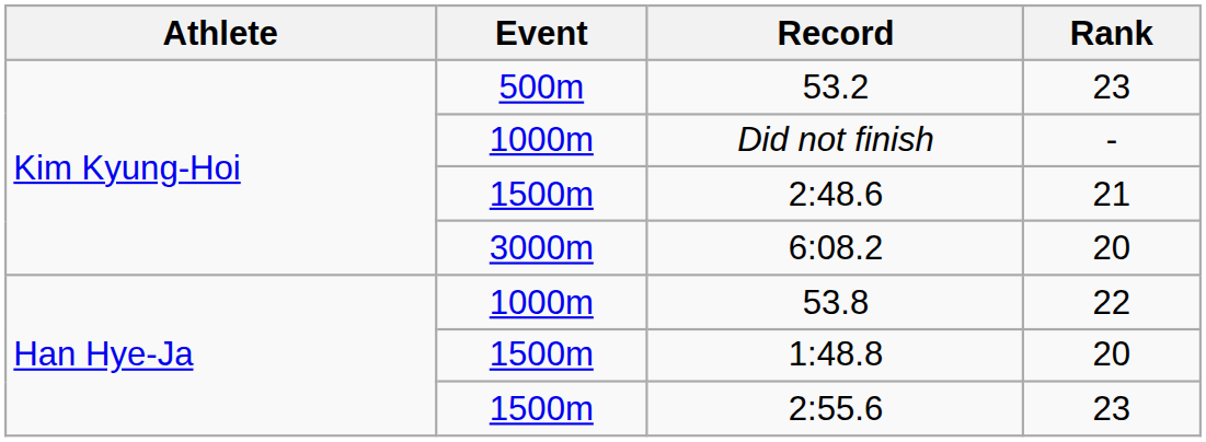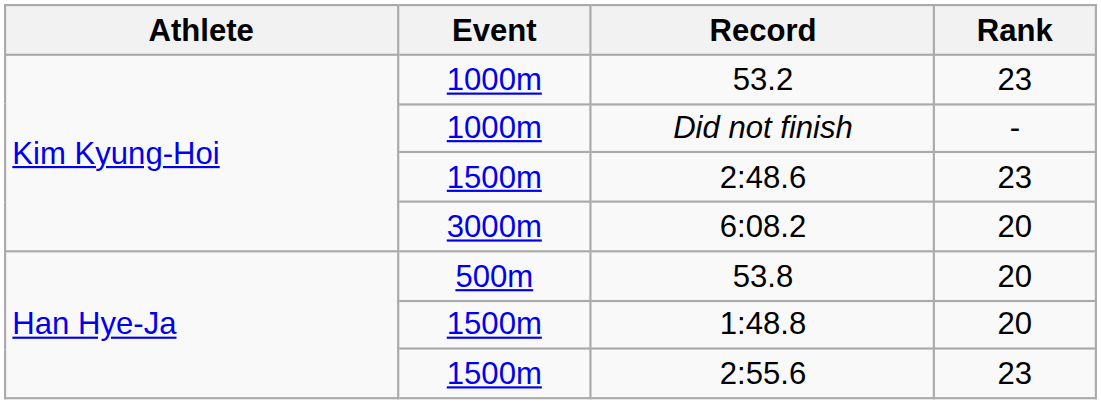53.2 | Event: 500m -> 1000m
2:48.6 | Rank: 21 -> 23
53.8 | Event: 1000m -> 500m
53.8 | Rank: 22 -> 20
